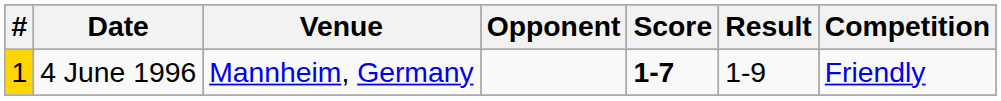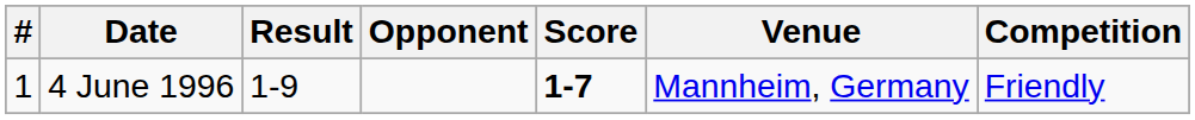columns swapped: Venue <-> Result
4 June 1996 | #: gold background -> no background
